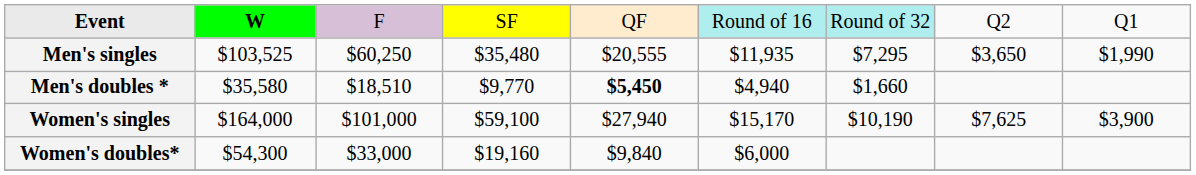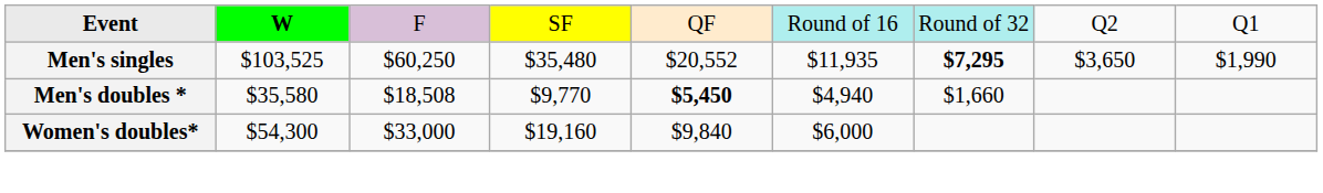Men's singles | column 5: $20,555 -> $20,552
Men's singles | column 7: normal -> bold
Men's doubles * | column 3: $18,510 -> $18,508
- row: Women's singles | $164,000 | $101,000 | $59,100 | $27,940 | $15,170 | $10,190 | $7,625 | $3,900
